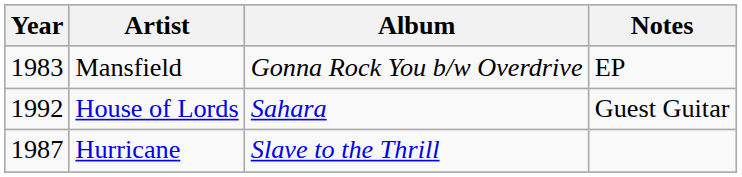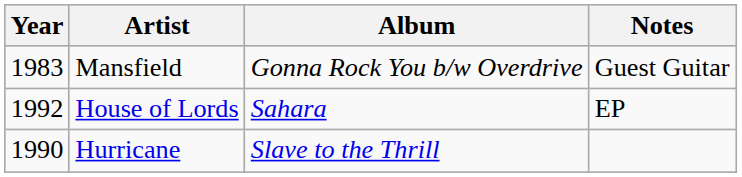Mansfield | Notes: EP -> Guest Guitar
House of Lords | Notes: Guest Guitar -> EP
Hurricane | Year: 1987 -> 1990
